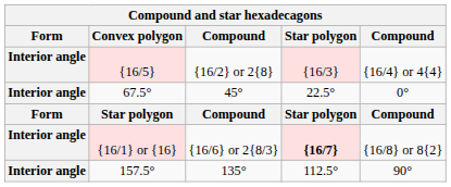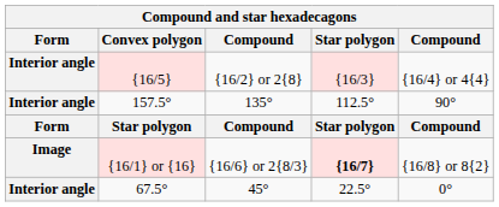rows swapped: 135° <-> 45°
{16/6} or 2{8/3} | Form: Interior angle -> Image
